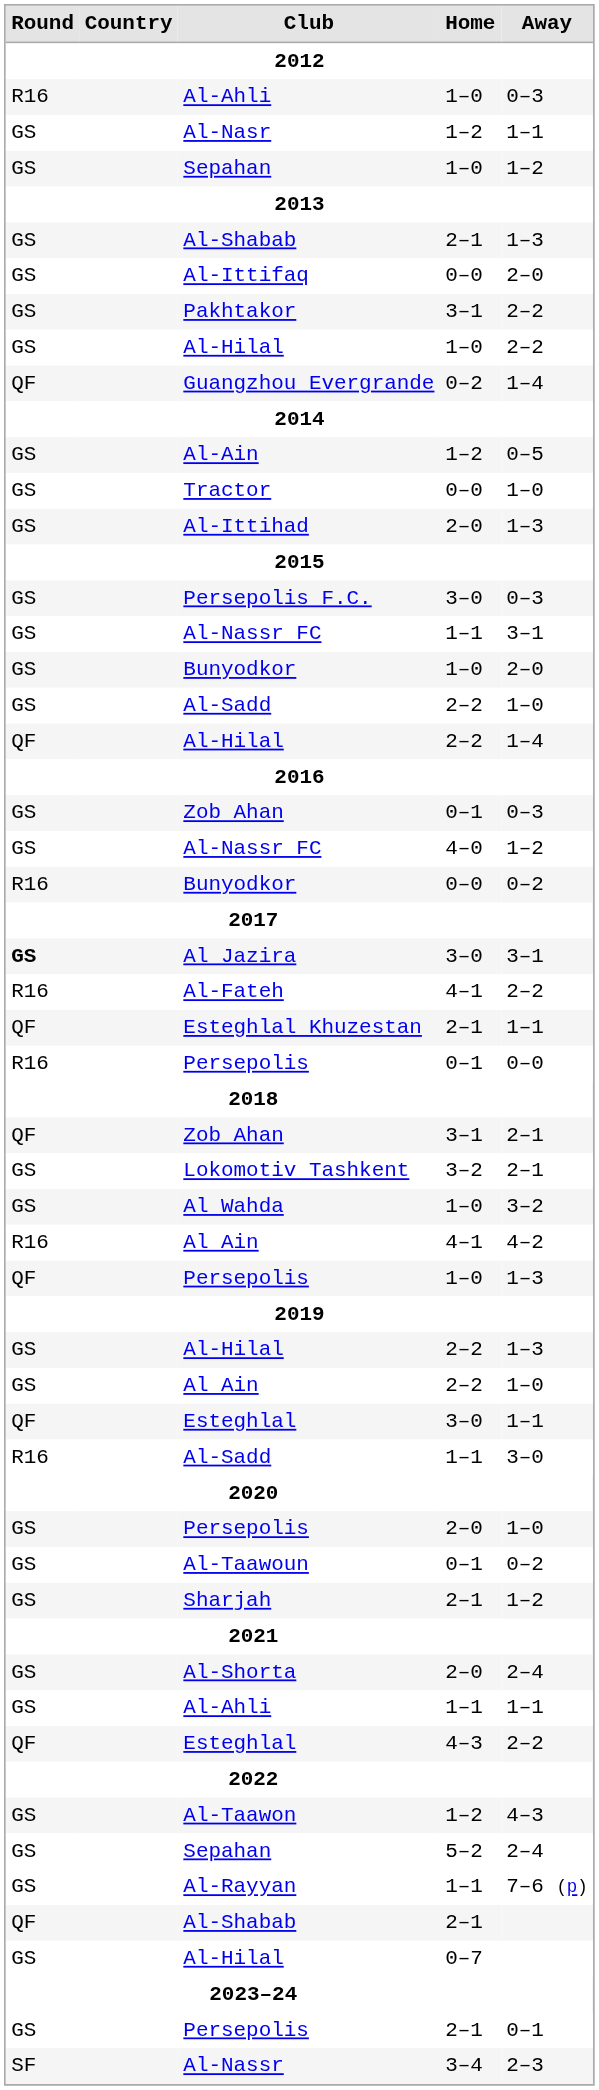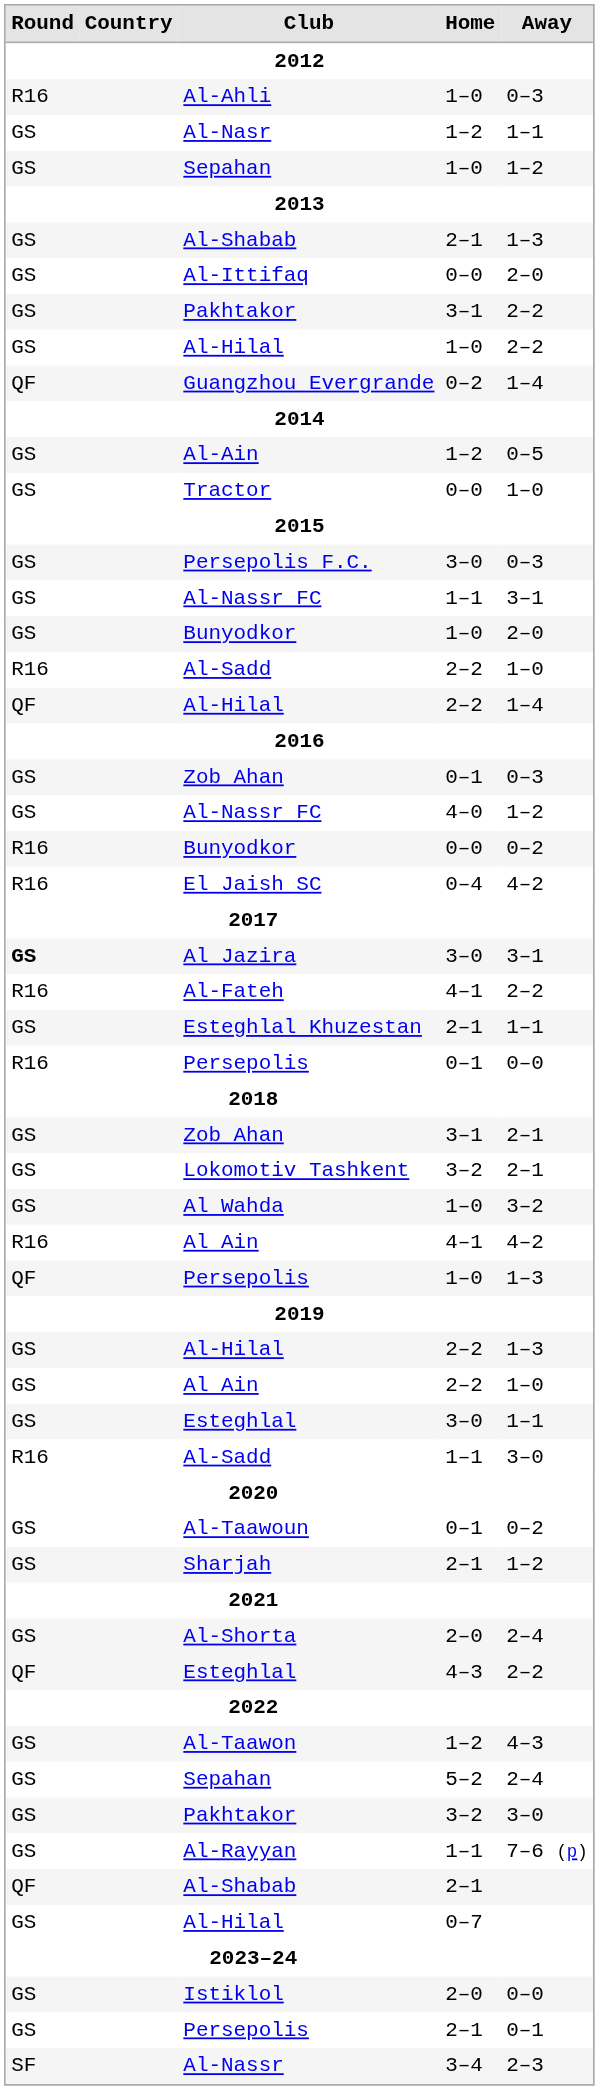- row: GS | Al-Ittihad | 2–0 | 1–3
Al-Sadd / 2–2 | Round: GS -> R16
+ row: R16 | El Jaish SC | 0–4 | 4–2
Esteghlal Khuzestan | Round: QF -> GS
Zob Ahan / 3–1 | Round: QF -> GS
Esteghlal / 3–0 | Round: QF -> GS
- row: GS | Persepolis | 2–0 | 1–0
- row: GS | Al-Ahli | 1–1 | 1–1
+ row: GS | Pakhtakor | 3–2 | 3–0
+ row: GS | Istiklol | 2–0 | 0–0
